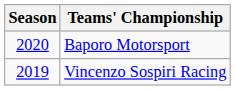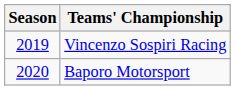rows swapped: Vincenzo Sospiri Racing <-> Baporo Motorsport
